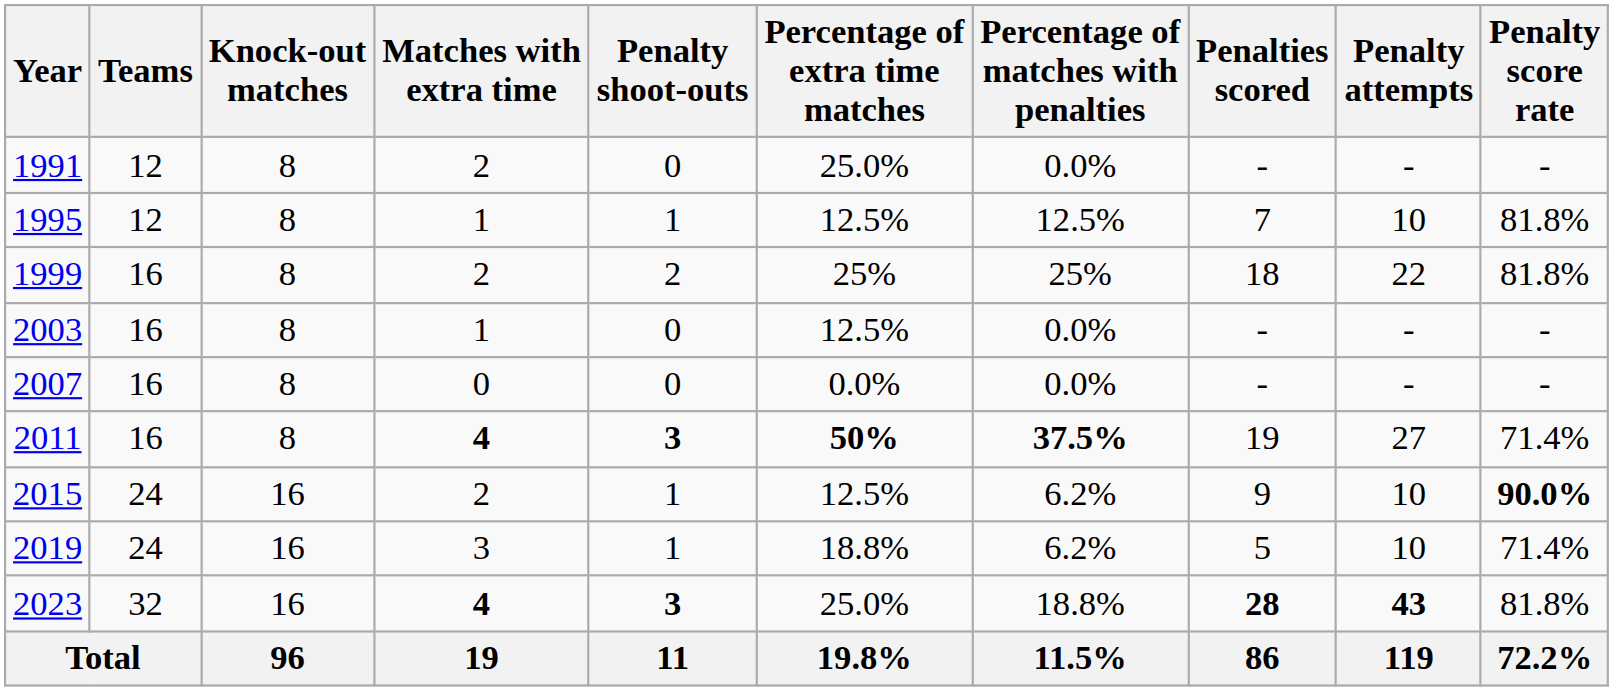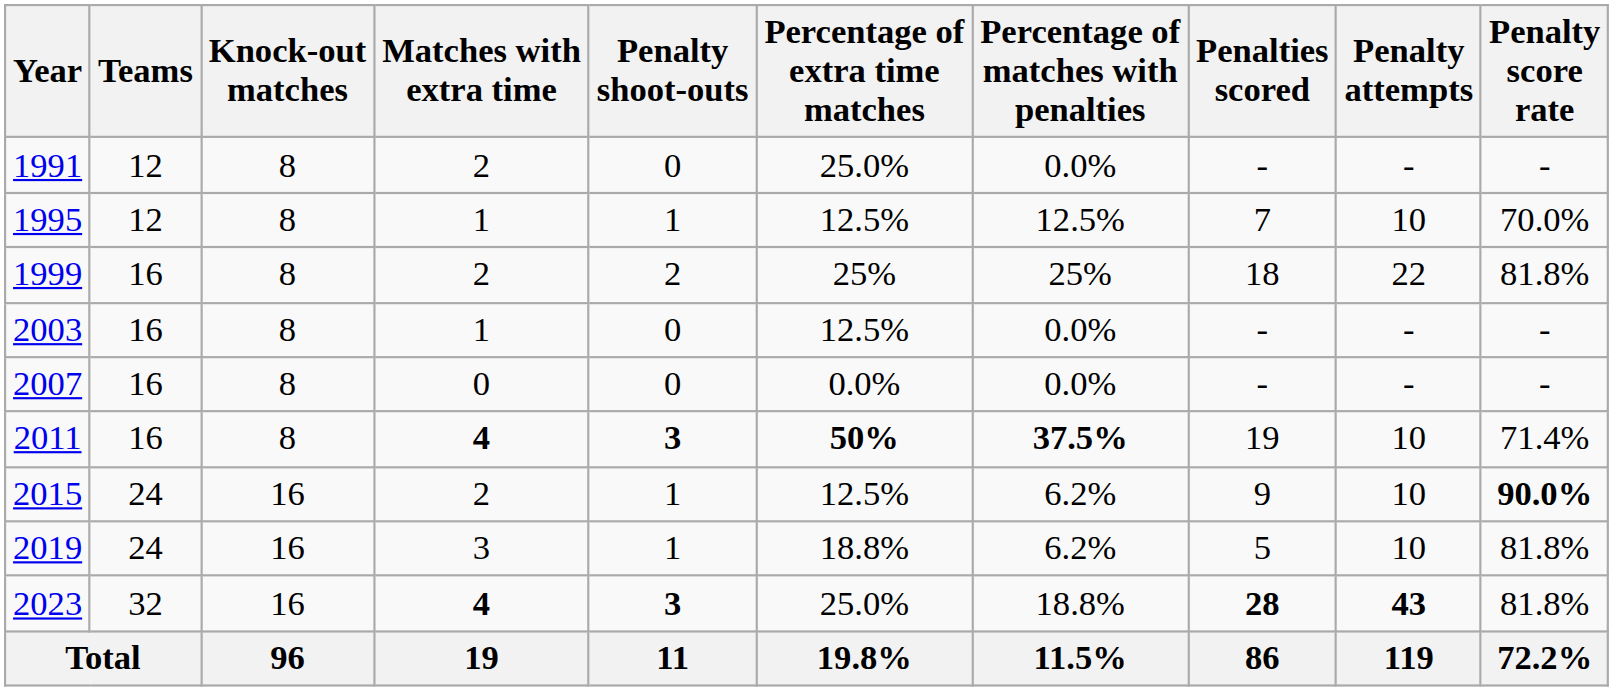1995 | Penalty score rate: 81.8% -> 70.0%
2011 | Penalty attempts: 27 -> 10
2019 | Penalty score rate: 71.4% -> 81.8%
